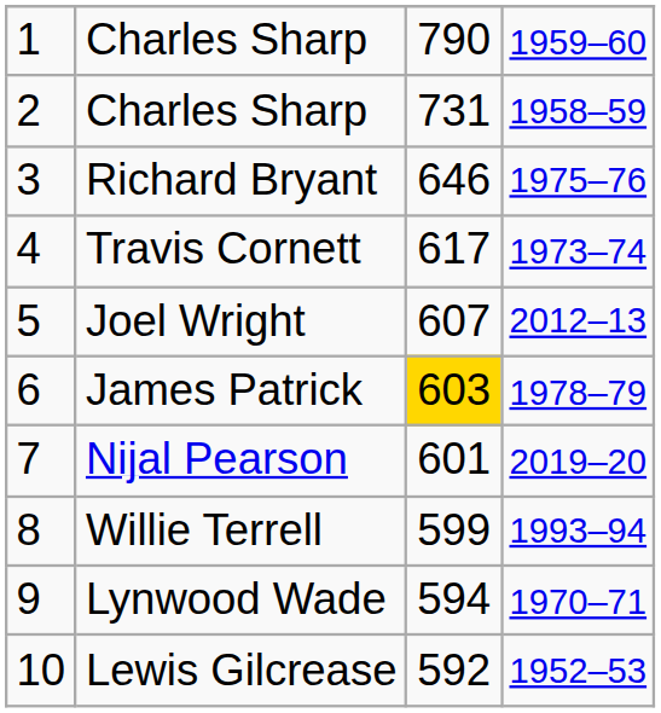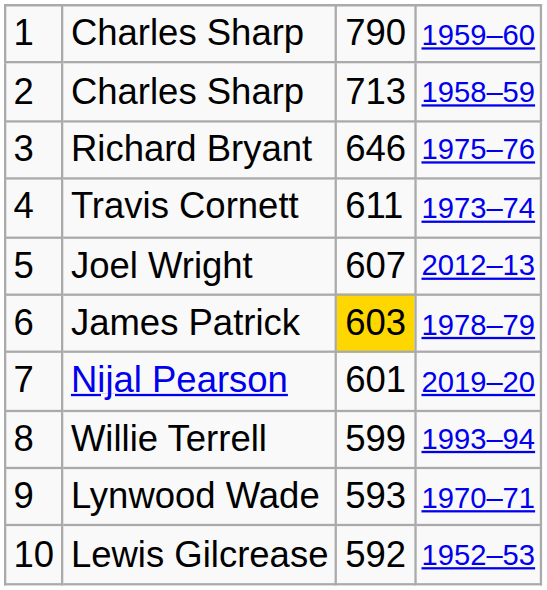2 / Charles Sharp | column 3: 731 -> 713
Travis Cornett | column 3: 617 -> 611
Lynwood Wade | column 3: 594 -> 593
